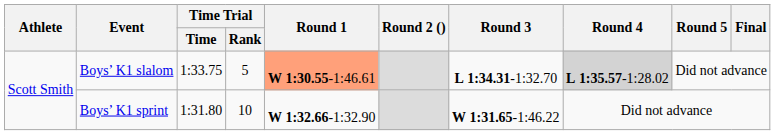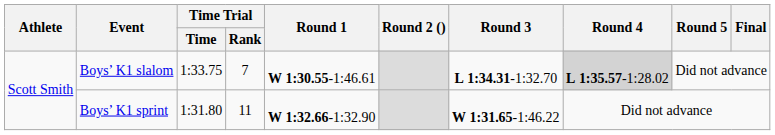Boys’ K1 slalom | Time Trial / Rank: 5 -> 7
Boys’ K1 slalom | Round 1: lightsalmon background -> no background
Boys’ K1 sprint | Time Trial / Rank: 10 -> 11
